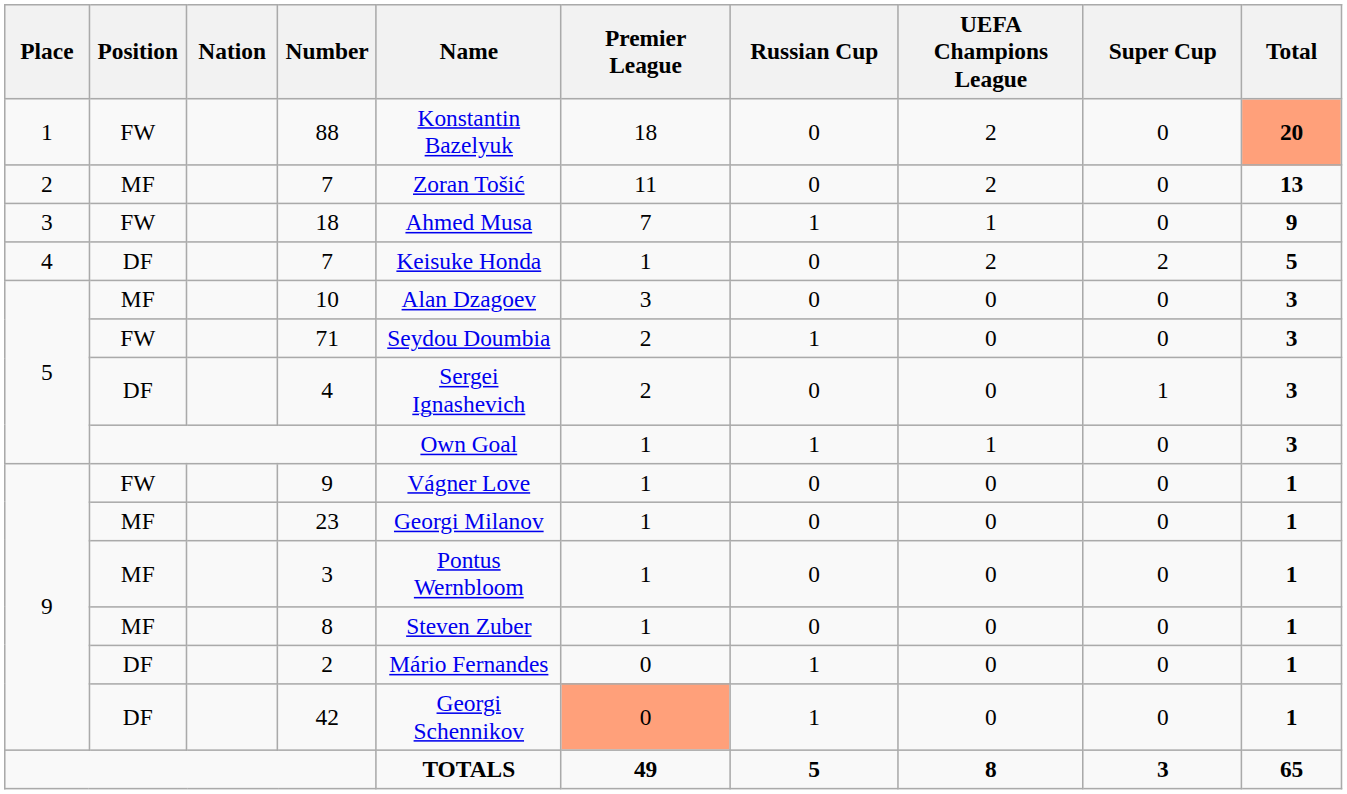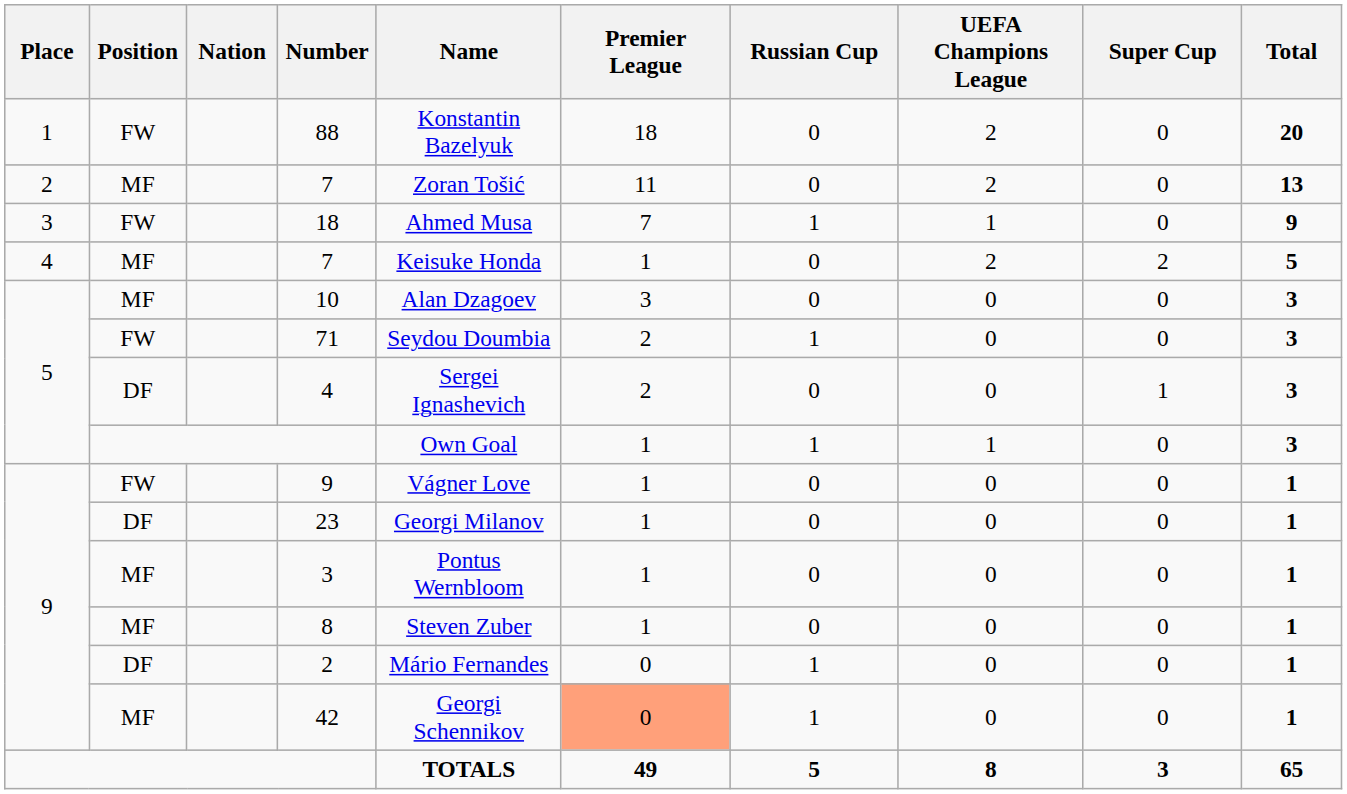88 | Total: lightsalmon background -> no background
4 / 7 | Position: DF -> MF
23 | Position: MF -> DF
42 | Position: DF -> MF
